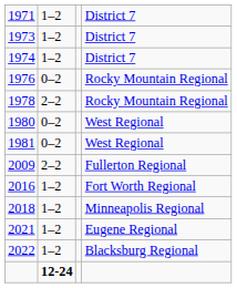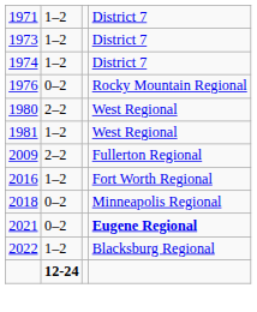- row: 1978 | 2–2 | Rocky Mountain Regional
1980 | column 2: 0–2 -> 2–2
1981 | column 2: 0–2 -> 1–2
2018 | column 2: 1–2 -> 0–2
2021 | column 2: 1–2 -> 0–2
2021 | column 4: normal -> bold
